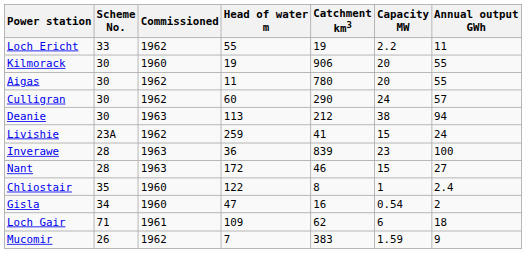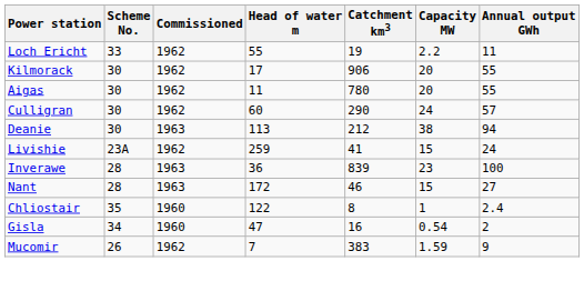Kilmorack | Commissioned: 1960 -> 1962
Kilmorack | Head of water m: 19 -> 17
- row: Loch Gair | 71 | 1961 | 109 | 62 | 6 | 18
